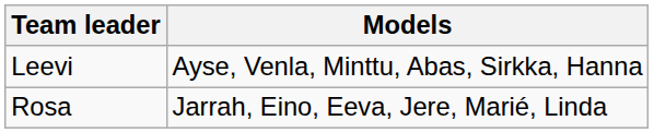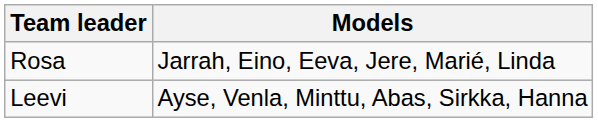rows swapped: Rosa <-> Leevi
